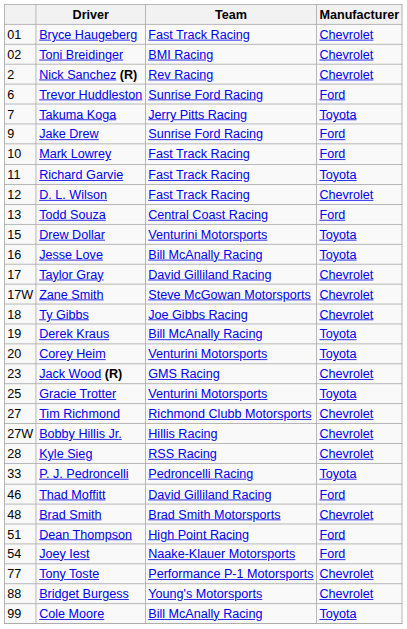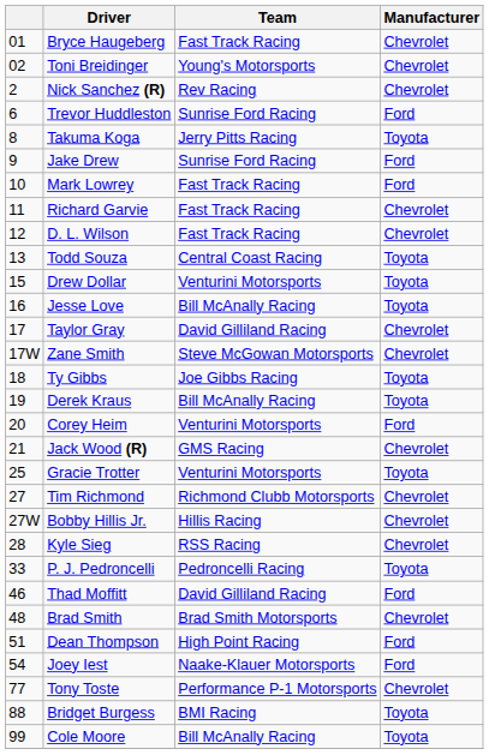Toni Breidinger | Team: BMI Racing -> Young's Motorsports
Takuma Koga | column 1: 7 -> 8
Richard Garvie | Manufacturer: Toyota -> Chevrolet
Todd Souza | Manufacturer: Ford -> Toyota
Ty Gibbs | Manufacturer: Chevrolet -> Toyota
Corey Heim | Manufacturer: Toyota -> Ford
Jack Wood (R) | column 1: 23 -> 21
Bridget Burgess | Team: Young's Motorsports -> BMI Racing
Bridget Burgess | Manufacturer: Chevrolet -> Toyota
